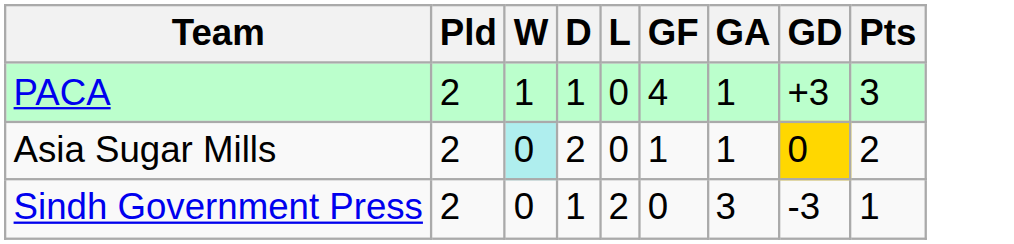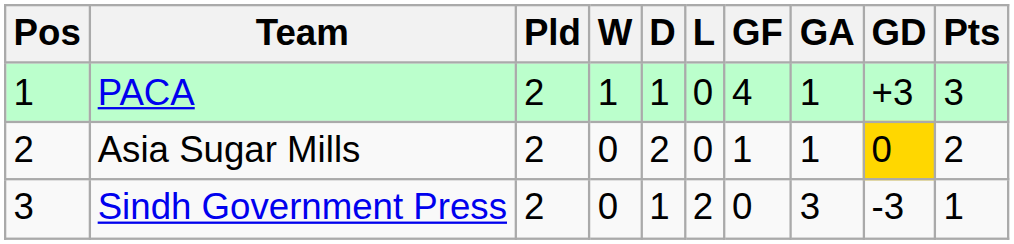+ column: Pos | 1 | 2 | 3
Asia Sugar Mills | W: paleturquoise background -> no background
